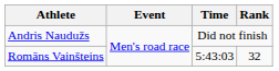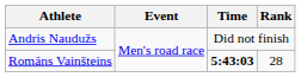Romāns Vainšteins | Time: normal -> bold
Romāns Vainšteins | Rank: 32 -> 28
